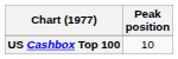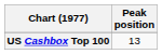US Cashbox Top 100 | Peak position: 10 -> 13
